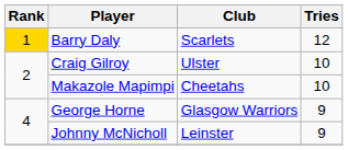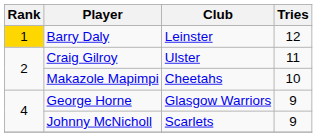Barry Daly | Club: Scarlets -> Leinster
Craig Gilroy | Tries: 10 -> 11
Johnny McNicholl | Club: Leinster -> Scarlets
